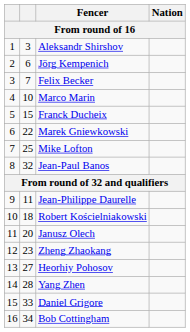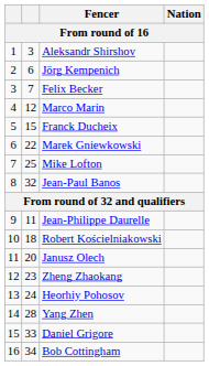Marco Marin | column 2: 10 -> 12
Heorhiy Pohosov | column 2: 27 -> 24
